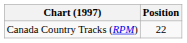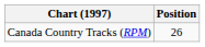Canada Country Tracks (RPM) | Position: 22 -> 26
